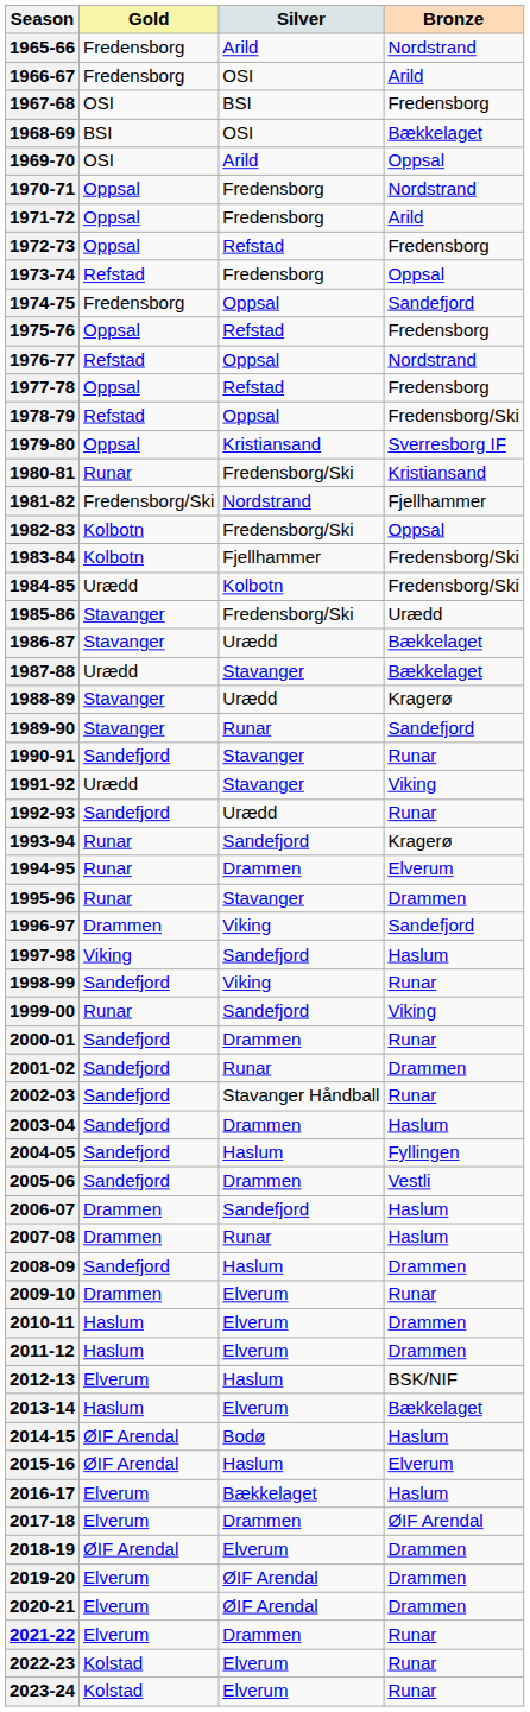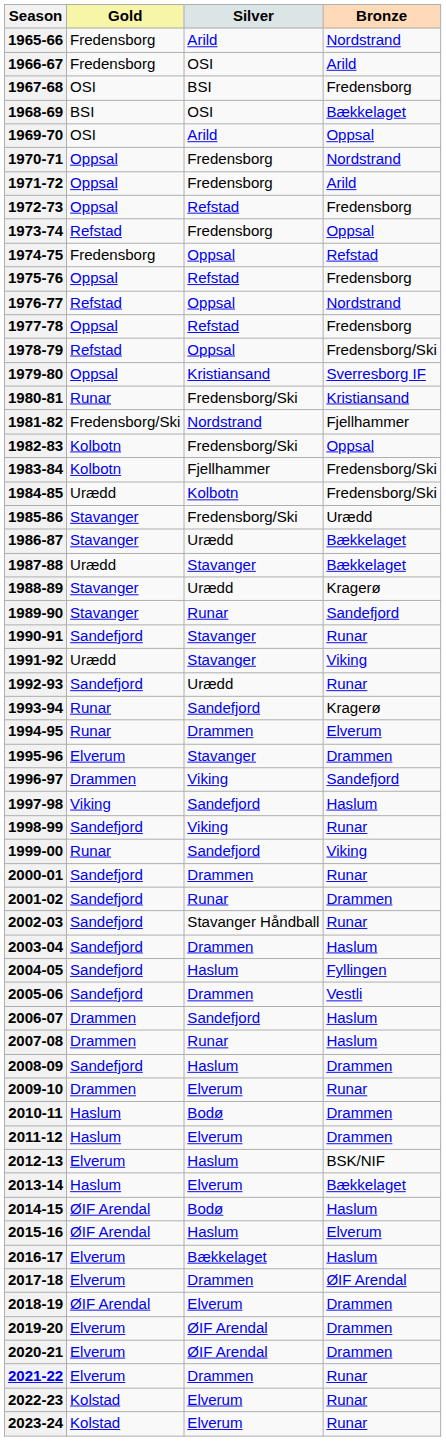1974-75 | Bronze: Sandefjord -> Refstad
1995-96 | Gold: Runar -> Elverum
2010-11 | Silver: Elverum -> Bodø
